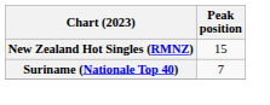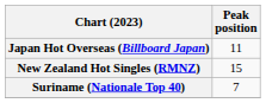+ row: Japan Hot Overseas (Billboard Japan) | 11
